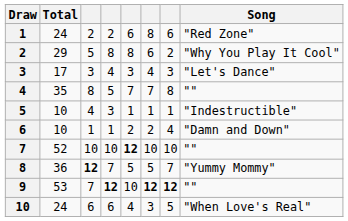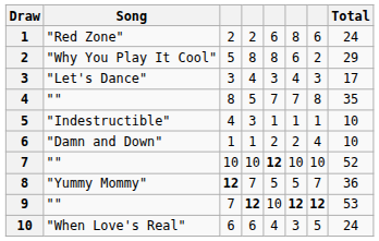columns swapped: Song <-> Total
